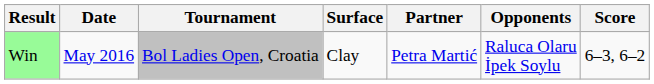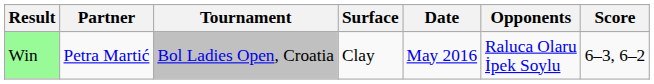columns swapped: Date <-> Partner
